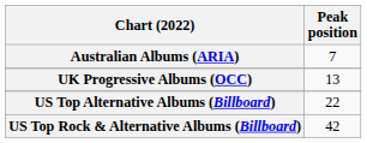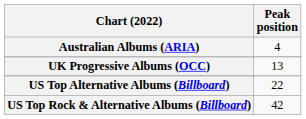Australian Albums (ARIA) | Peak position: 7 -> 4
